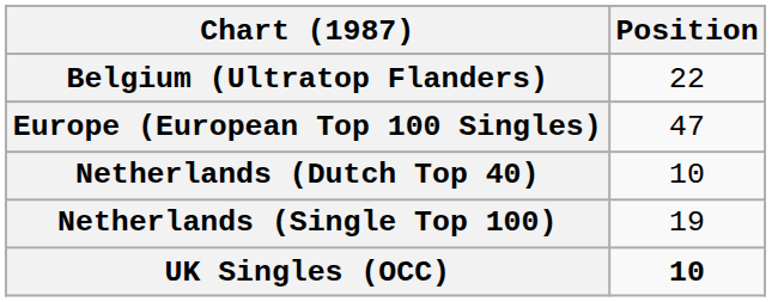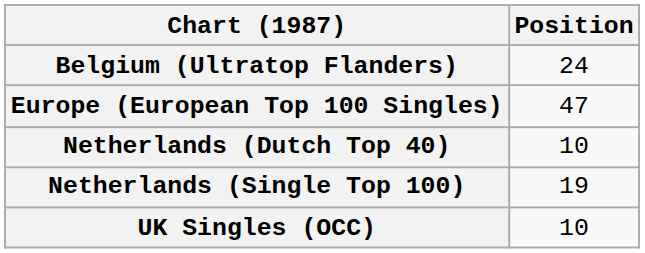Belgium (Ultratop Flanders) | Position: 22 -> 24
UK Singles (OCC) | Position: bold -> normal
